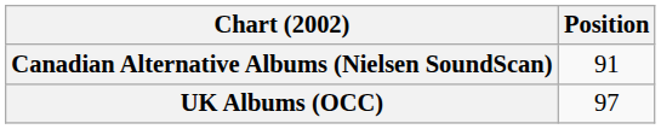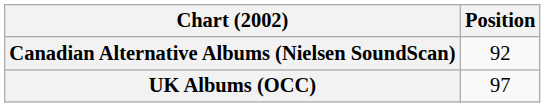Canadian Alternative Albums (Nielsen SoundScan) | Position: 91 -> 92
